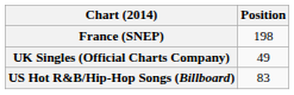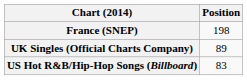UK Singles (Official Charts Company) | Position: 49 -> 89
